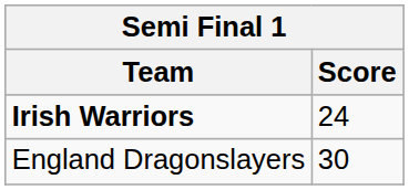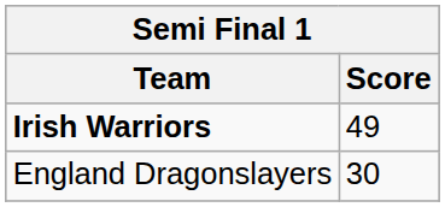Irish Warriors | Score: 24 -> 49
